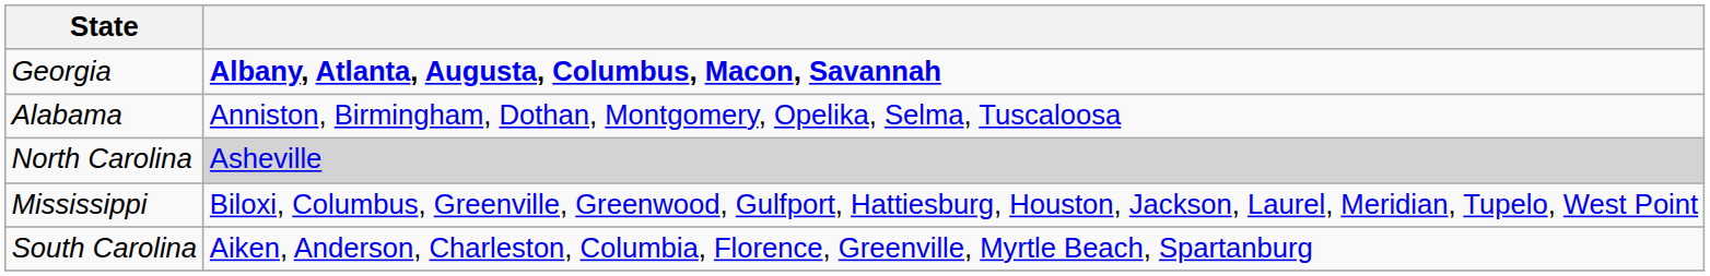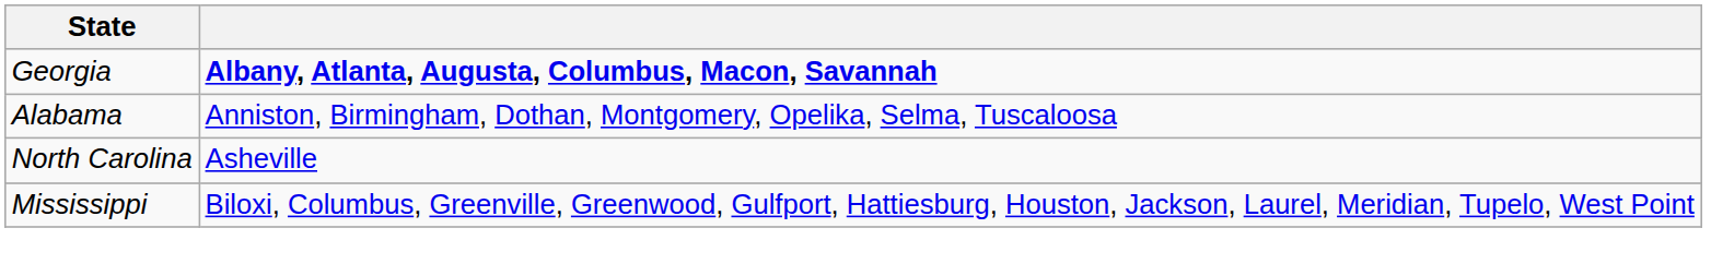North Carolina | column 2: lightgrey background -> no background
- row: South Carolina | Aiken, Anderson, Charleston, Columbia, Florence, Greenville, Myrtle Beach, Spartanburg
